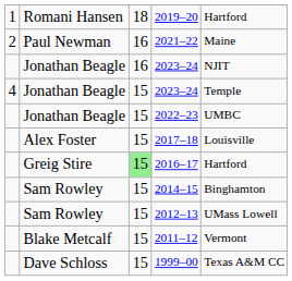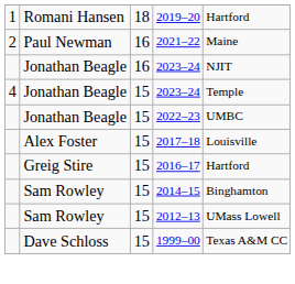2016–17 | column 3: lightgreen background -> no background
- row: Blake Metcalf | 15 | 2011–12 | Vermont
